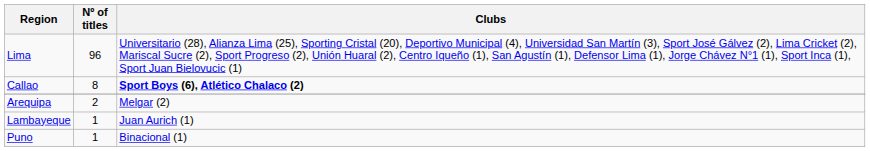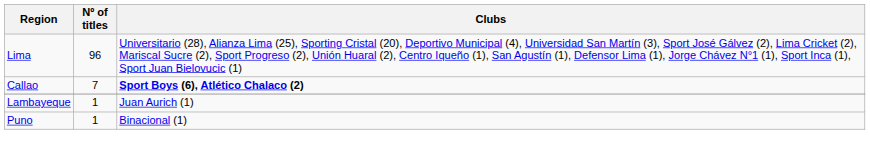Callao | Nº of titles: 8 -> 7
- row: Arequipa | 2 | Melgar (2)
